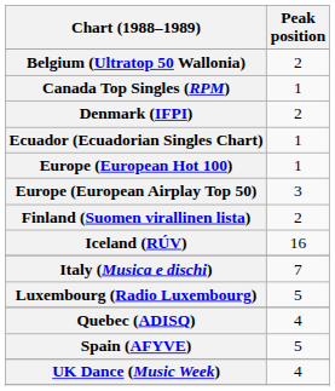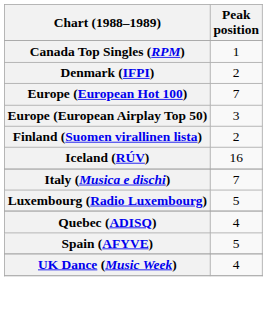- row: Belgium (Ultratop 50 Wallonia) | 2
- row: Ecuador (Ecuadorian Singles Chart) | 1
Europe (European Hot 100) | Peak position: 1 -> 7
